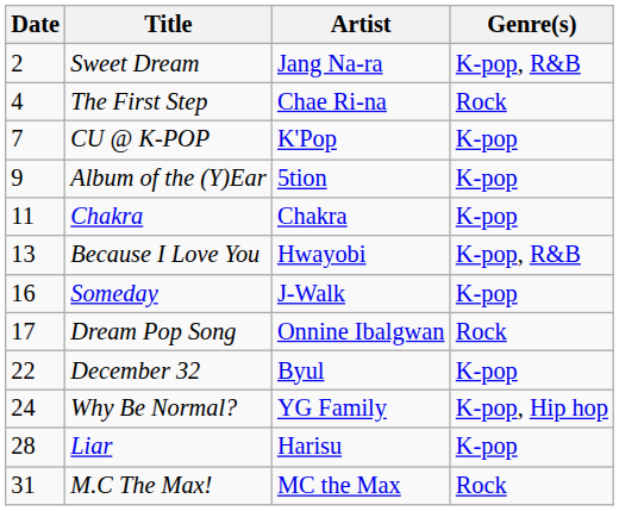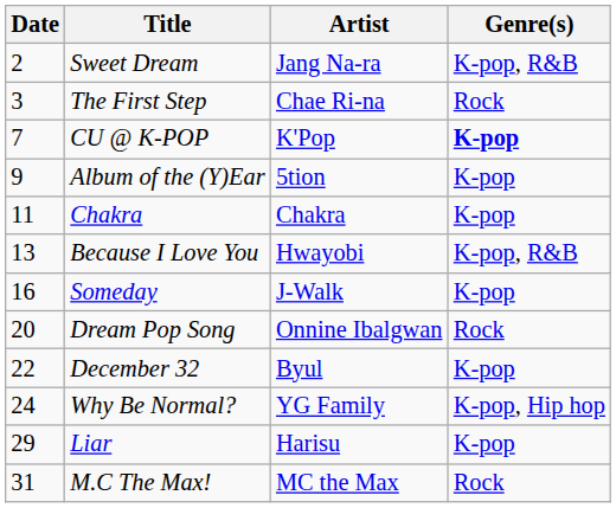The First Step | Date: 4 -> 3
CU @ K-POP | Genre(s): normal -> bold
Dream Pop Song | Date: 17 -> 20
Liar | Date: 28 -> 29
